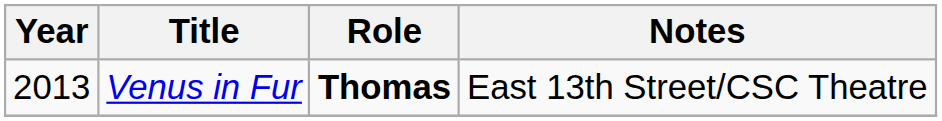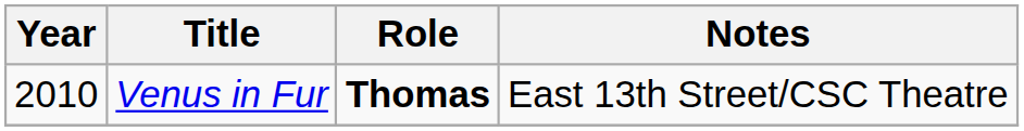Venus in Fur | Year: 2013 -> 2010
